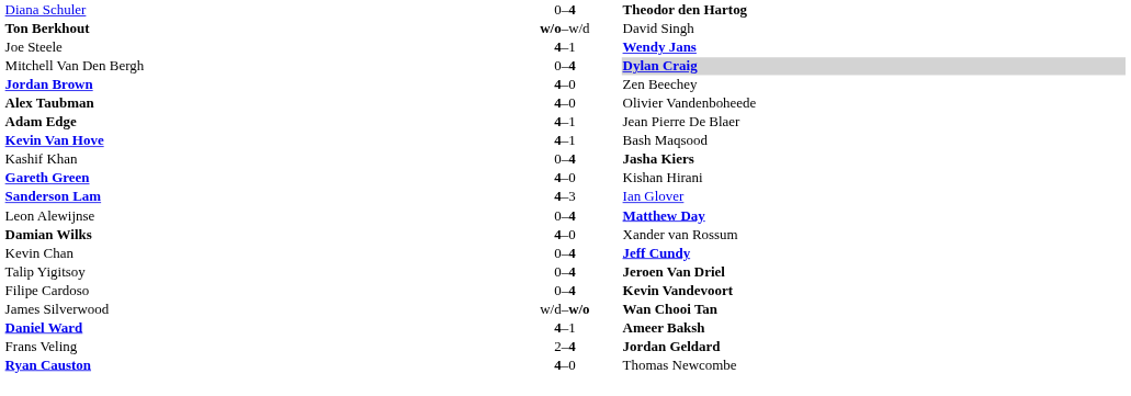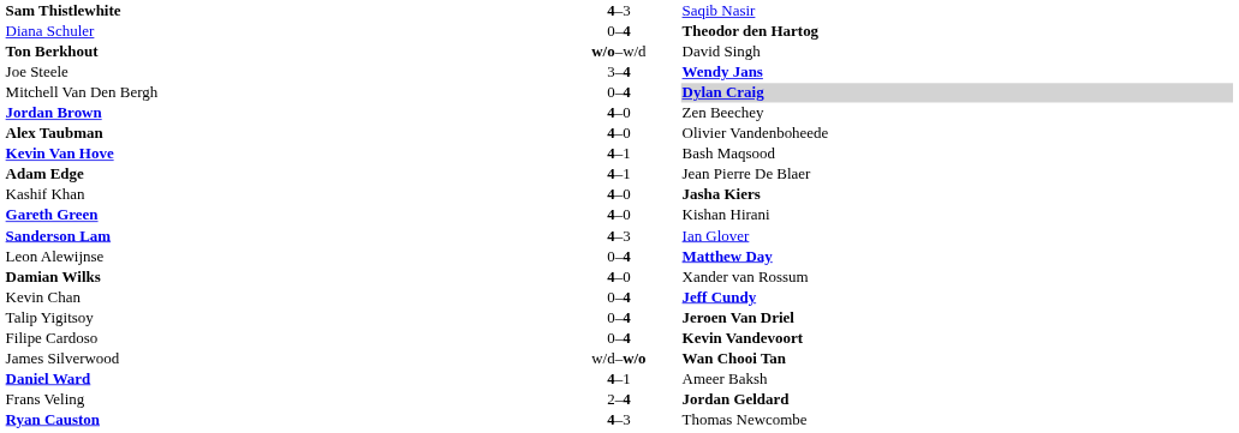+ row: Sam Thistlewhite | 4–3 | Saqib Nasir
Joe Steele | column 2: 4–1 -> 3–4
rows swapped: Adam Edge <-> Kevin Van Hove
Kashif Khan | column 2: 0–4 -> 4–0
Daniel Ward | column 3: bold -> normal
Ryan Causton | column 2: 4–0 -> 4–3
